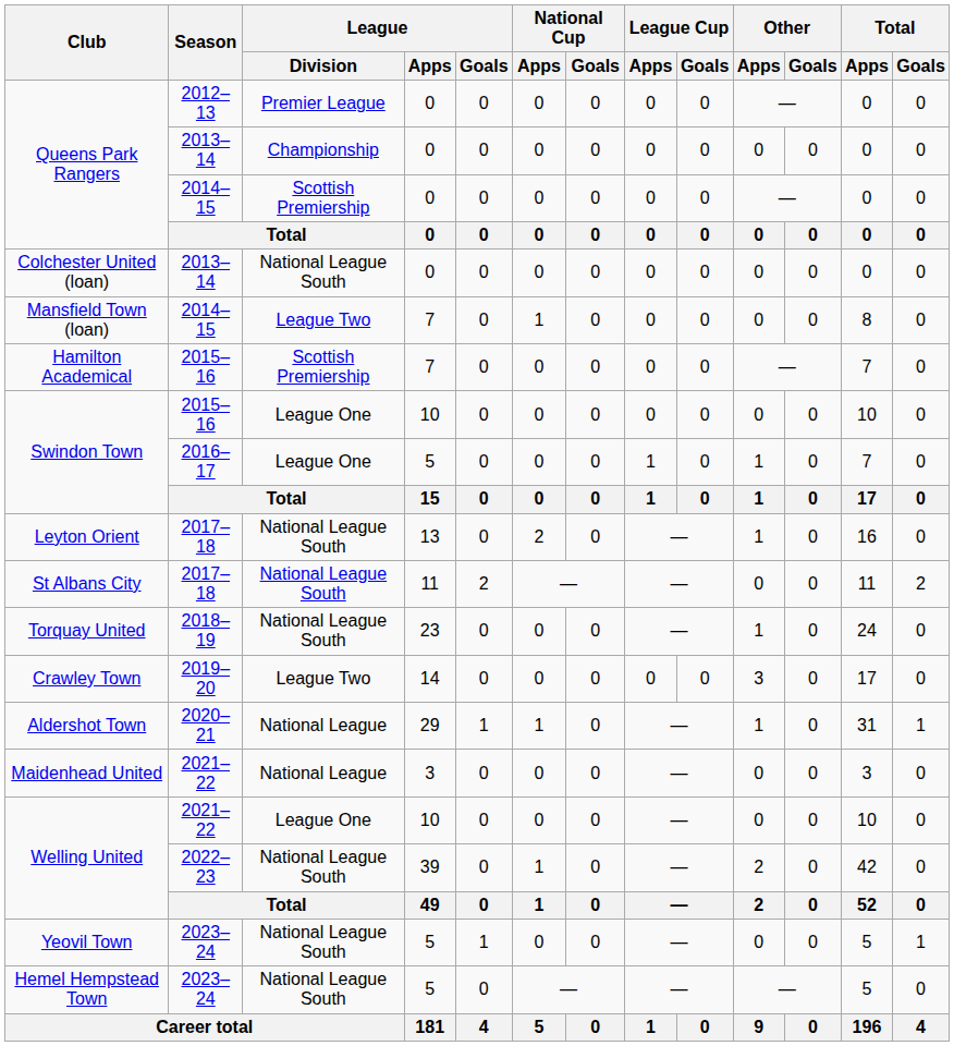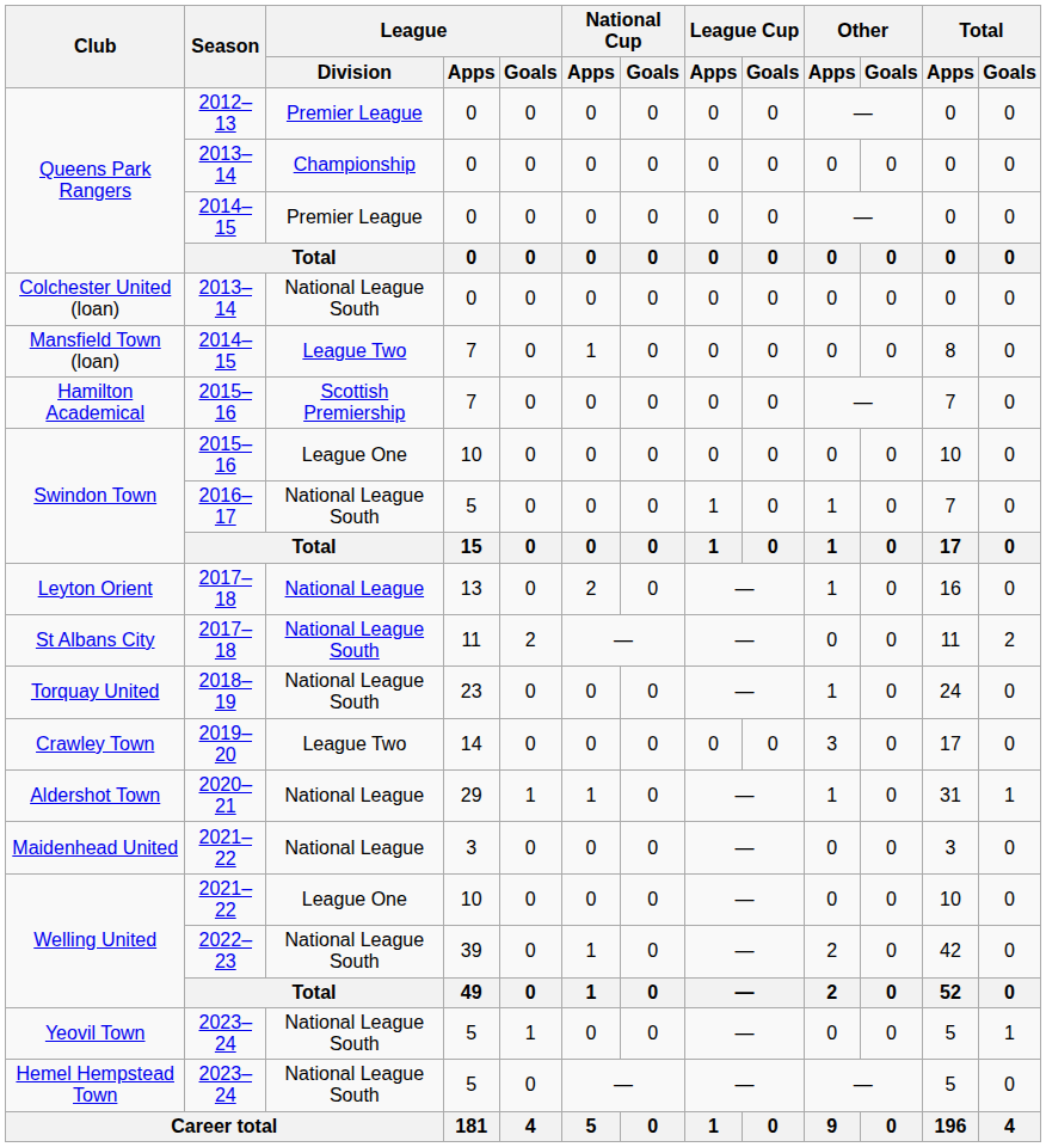Queens Park Rangers / 2014–15 | League / Division: Scottish Premiership -> Premier League
Swindon Town / 2016–17 | League / Division: League One -> National League South
Leyton Orient | League / Division: National League South -> National League
